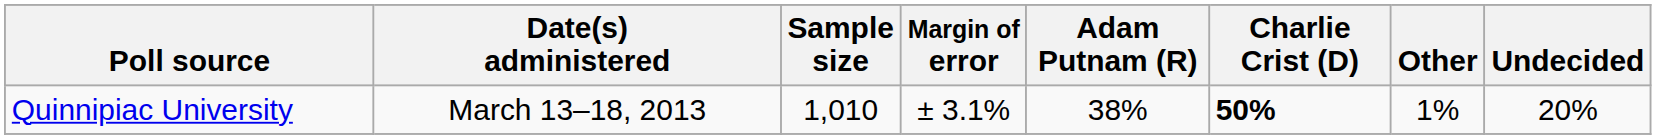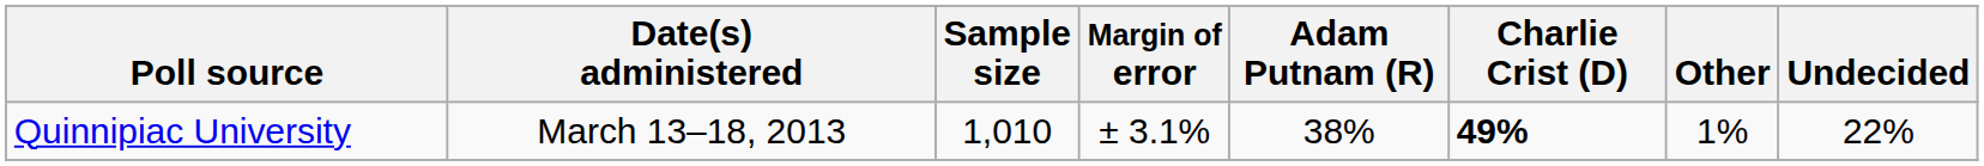Quinnipiac University | Charlie Crist (D): 50% -> 49%
Quinnipiac University | Undecided: 20% -> 22%
